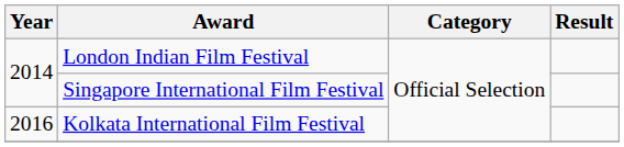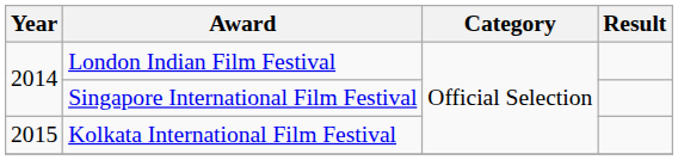Kolkata International Film Festival | Year: 2016 -> 2015
